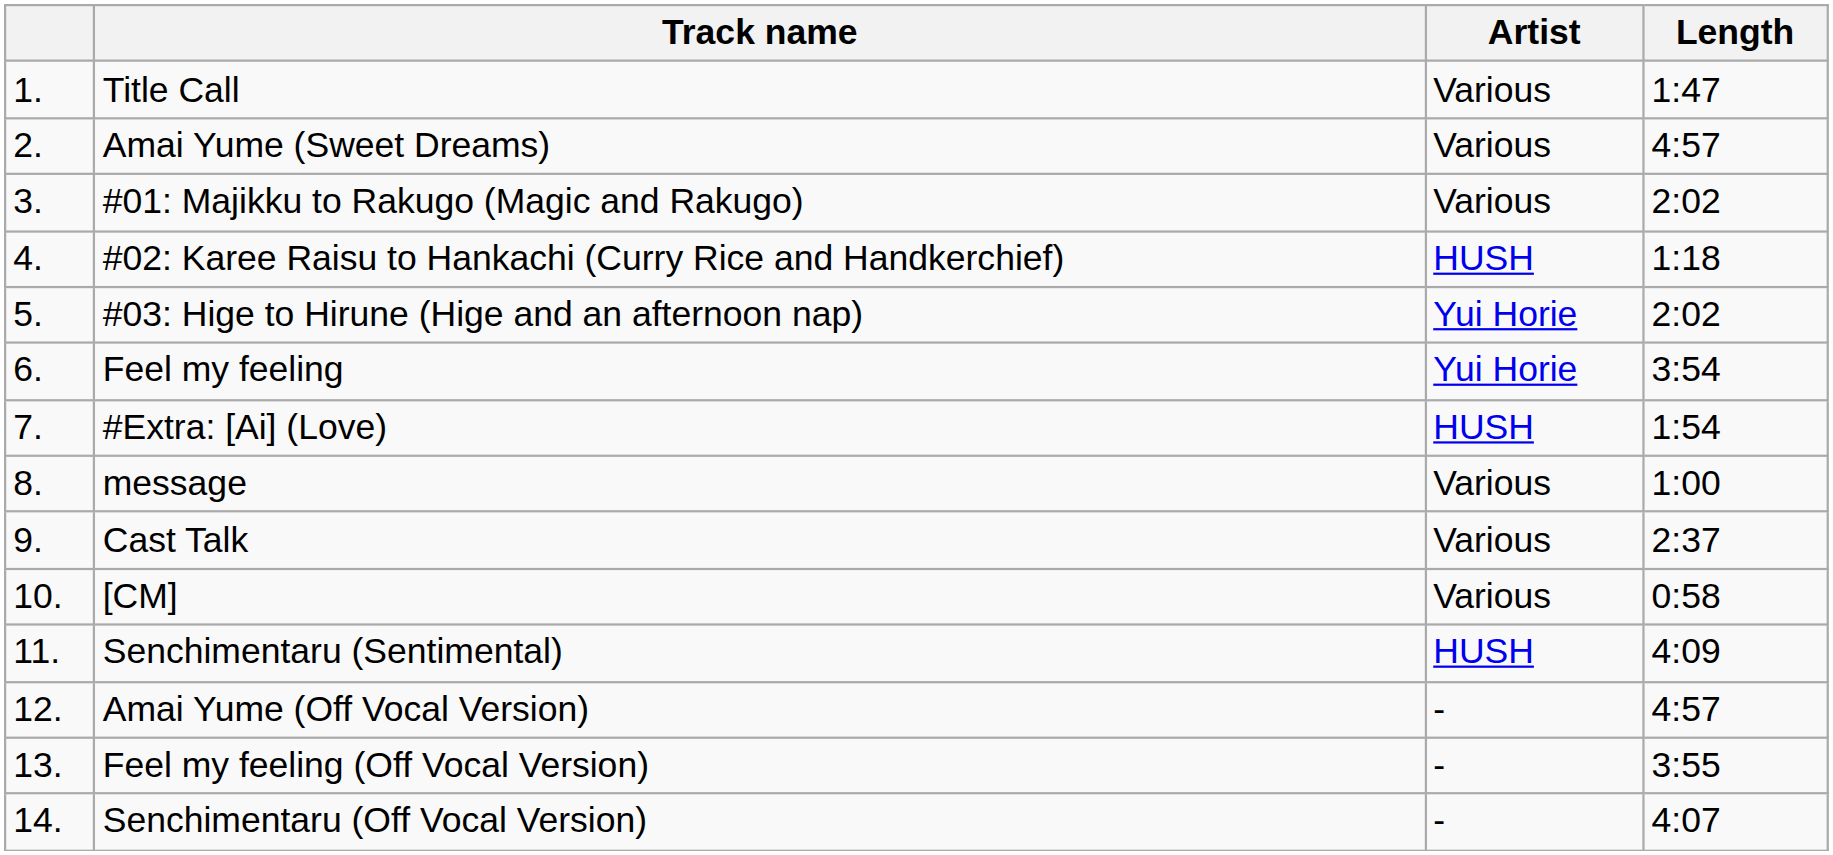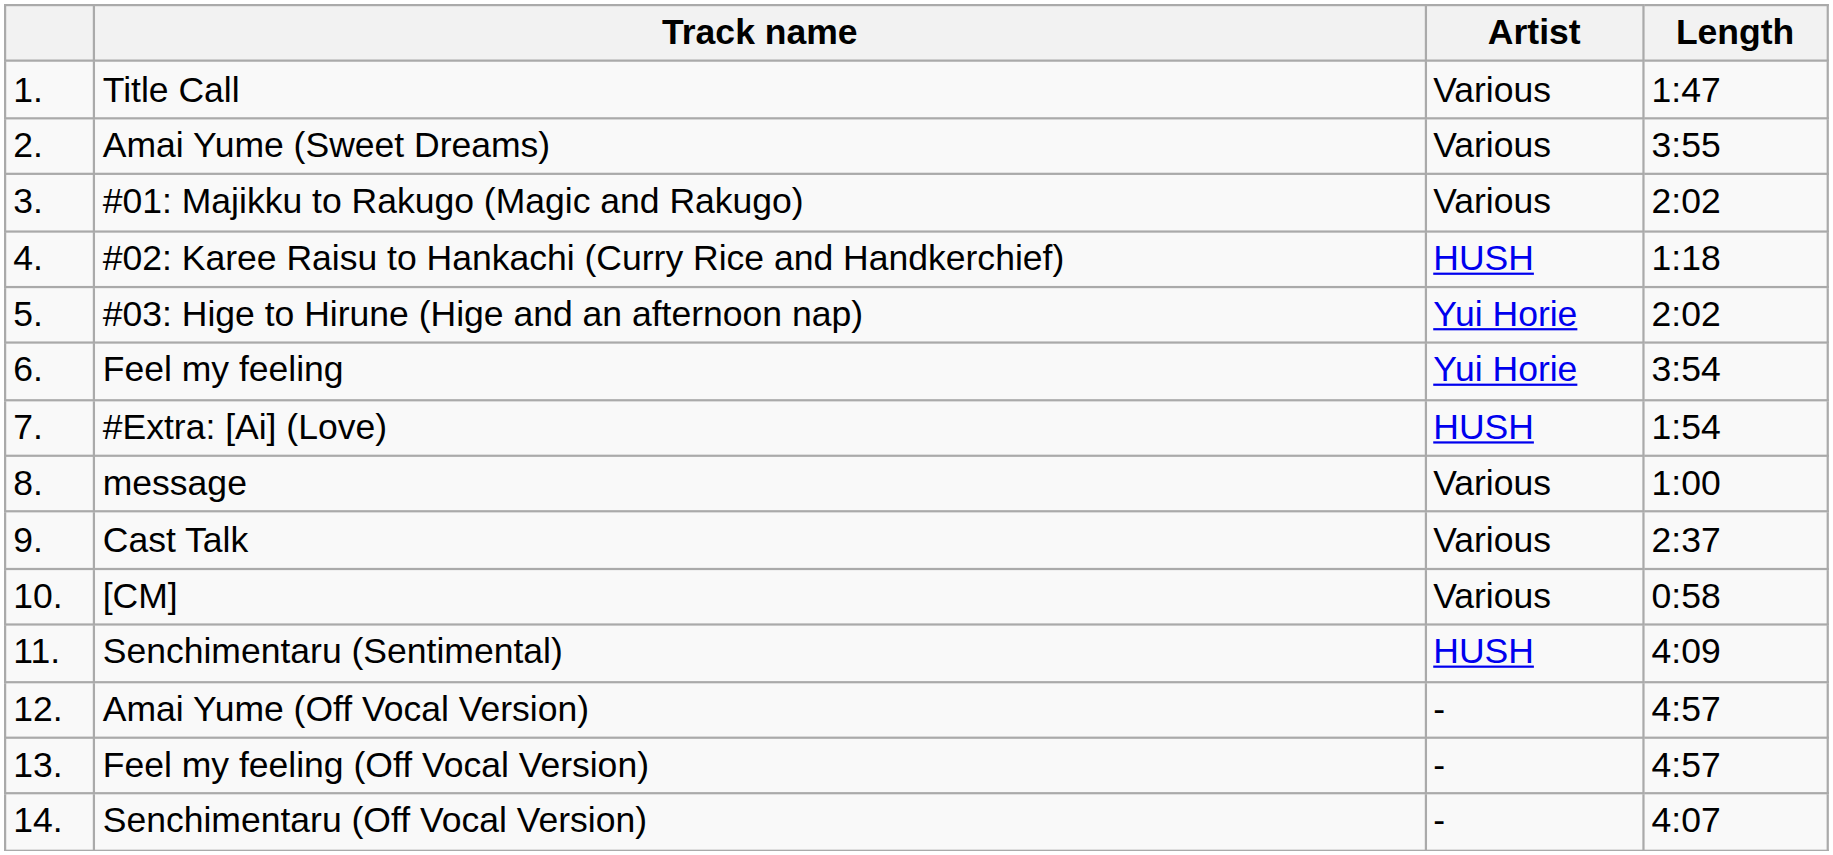Amai Yume (Sweet Dreams) | Length: 4:57 -> 3:55
Feel my feeling (Off Vocal Version) | Length: 3:55 -> 4:57
